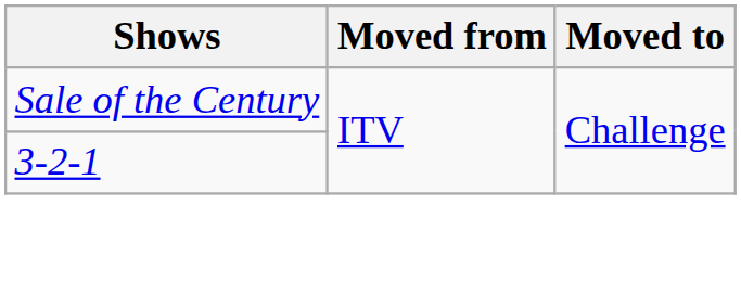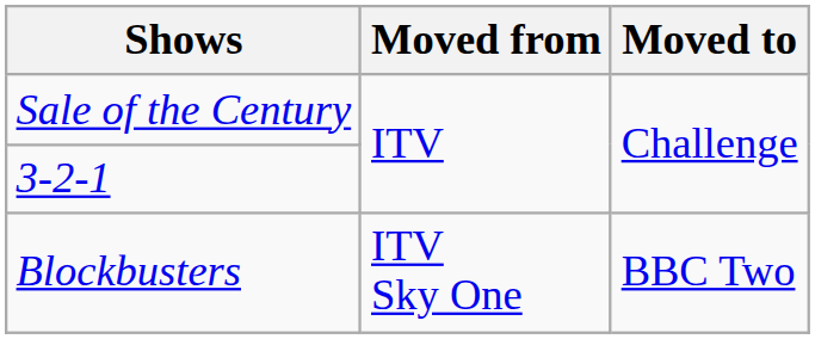+ row: Blockbusters | ITV Sky One | BBC Two
